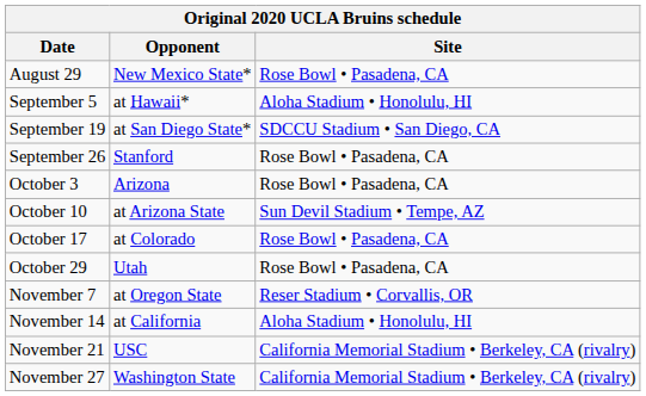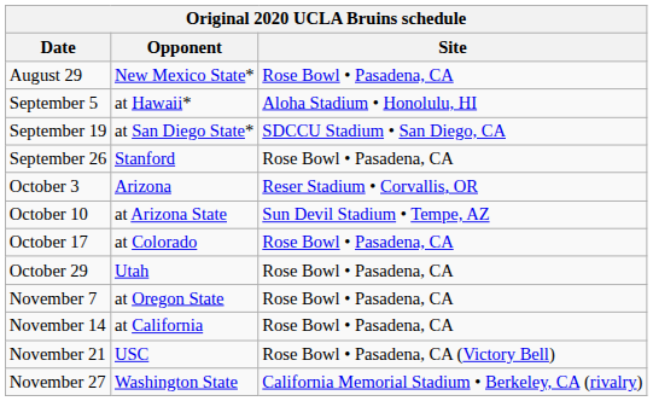October 3 | Site: Rose Bowl • Pasadena, CA -> Reser Stadium • Corvallis, OR
November 7 | Site: Reser Stadium • Corvallis, OR -> Rose Bowl • Pasadena, CA
November 14 | Site: Aloha Stadium • Honolulu, HI -> Rose Bowl • Pasadena, CA
November 21 | Site: California Memorial Stadium • Berkeley, CA (rivalry) -> Rose Bowl • Pasadena, CA (Victory Bell)
